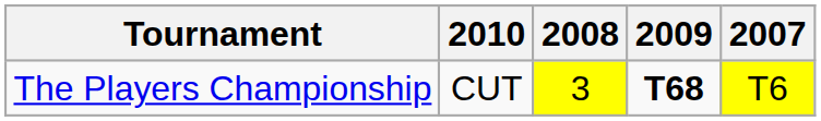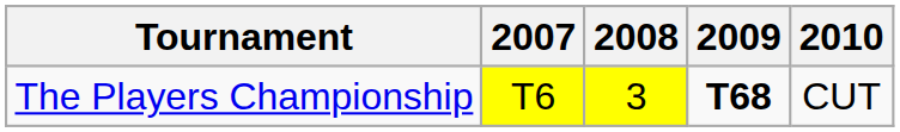columns swapped: 2007 <-> 2010
